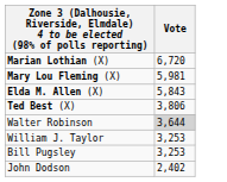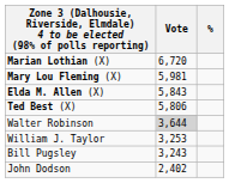+ column: %
Ted Best (X) | Vote: 3,806 -> 5,806
Bill Pugsley | Vote: 3,253 -> 3,243
